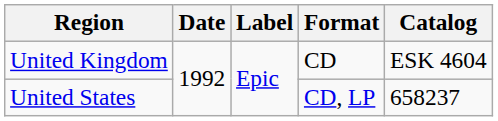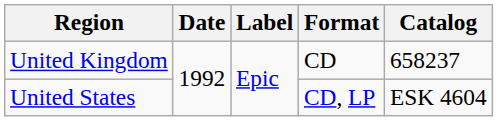United Kingdom | Catalog: ESK 4604 -> 658237
United States | Catalog: 658237 -> ESK 4604
